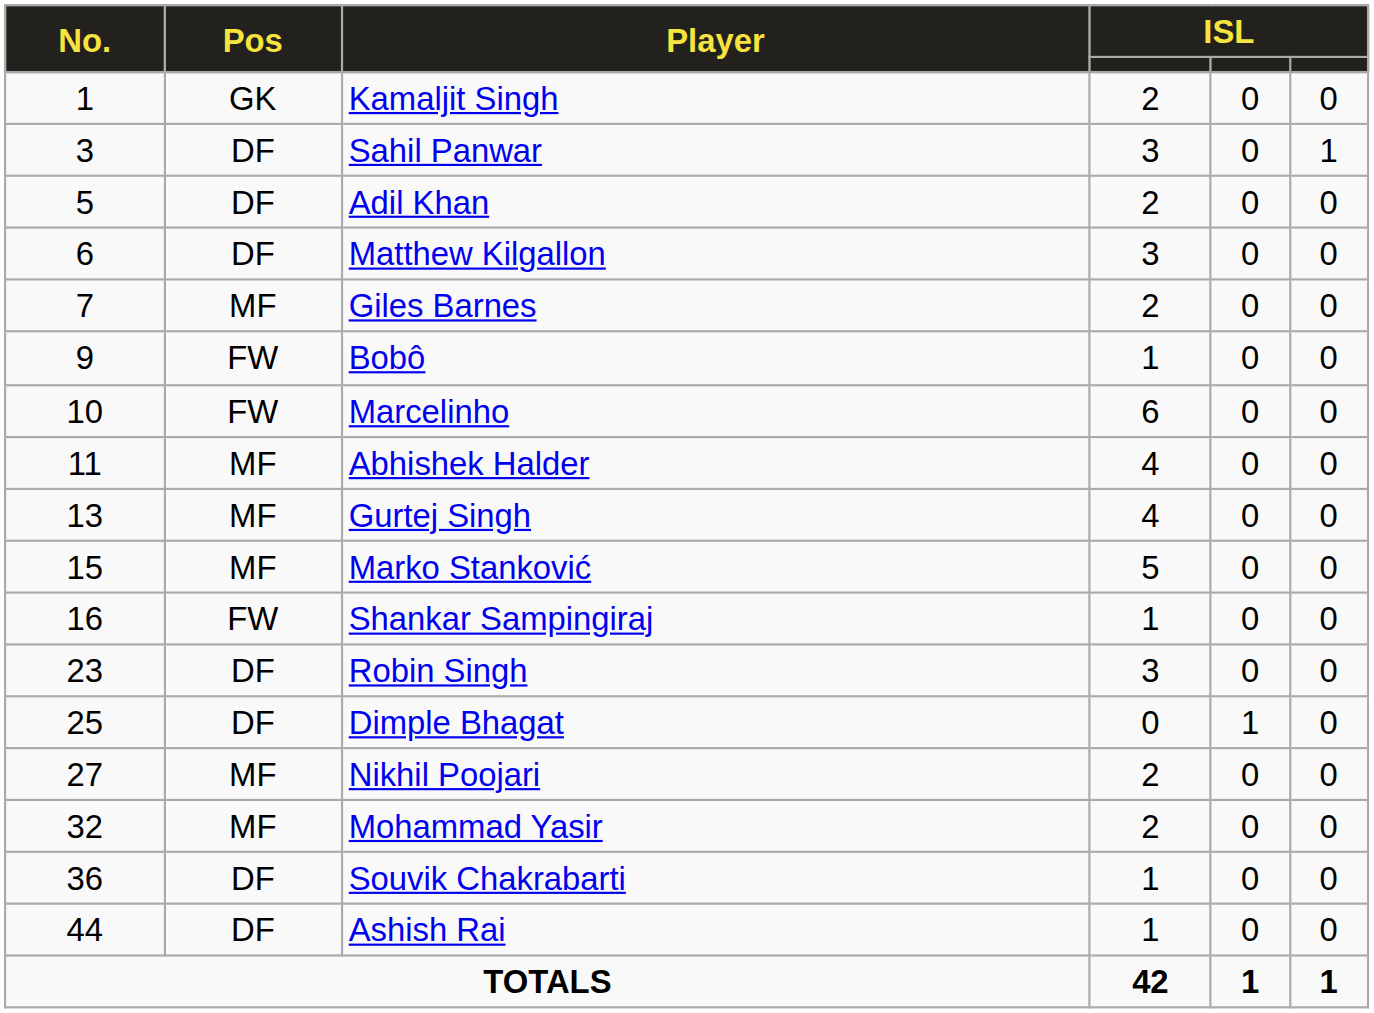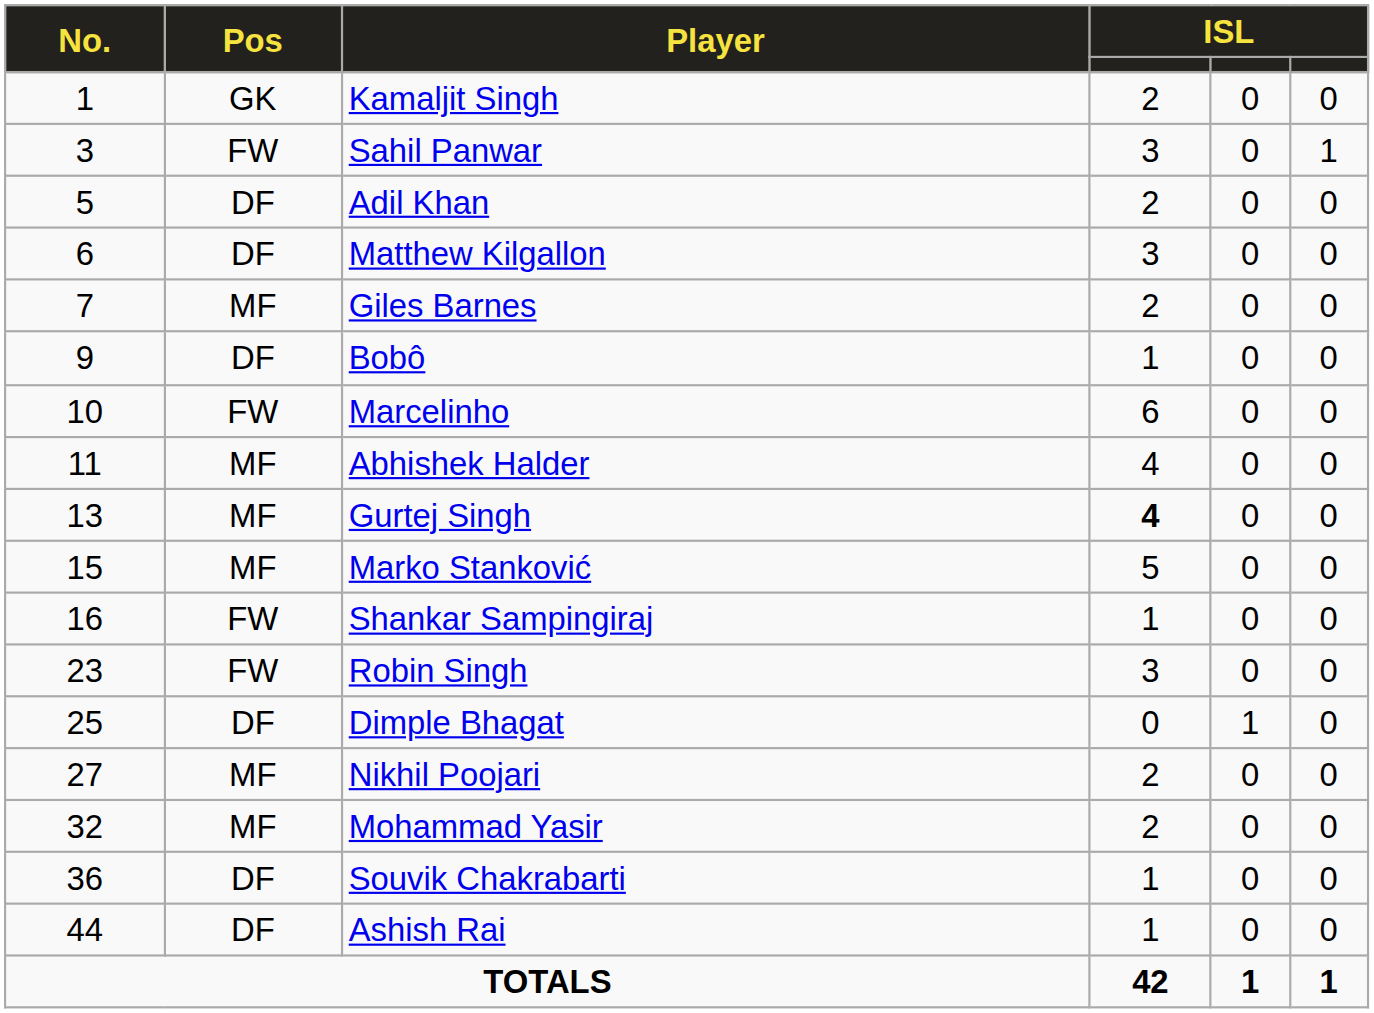Sahil Panwar | Pos: DF -> FW
Bobô | Pos: FW -> DF
Gurtej Singh | column 4: normal -> bold
Robin Singh | Pos: DF -> FW
